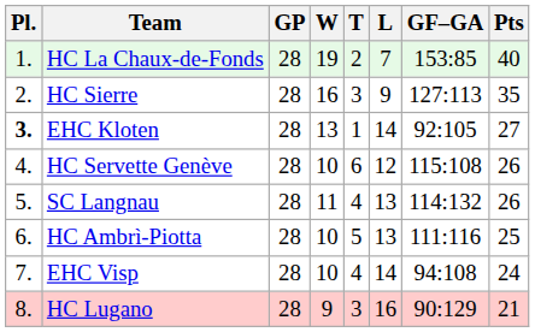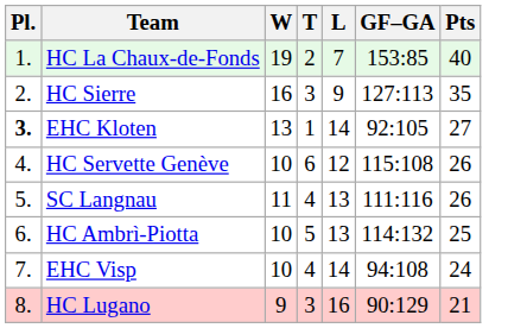- column: GP | 28 | 28 | 28 | 28 | 28 | 28 | 28 | 28
SC Langnau | GF–GA: 114:132 -> 111:116
HC Ambrì-Piotta | GF–GA: 111:116 -> 114:132
